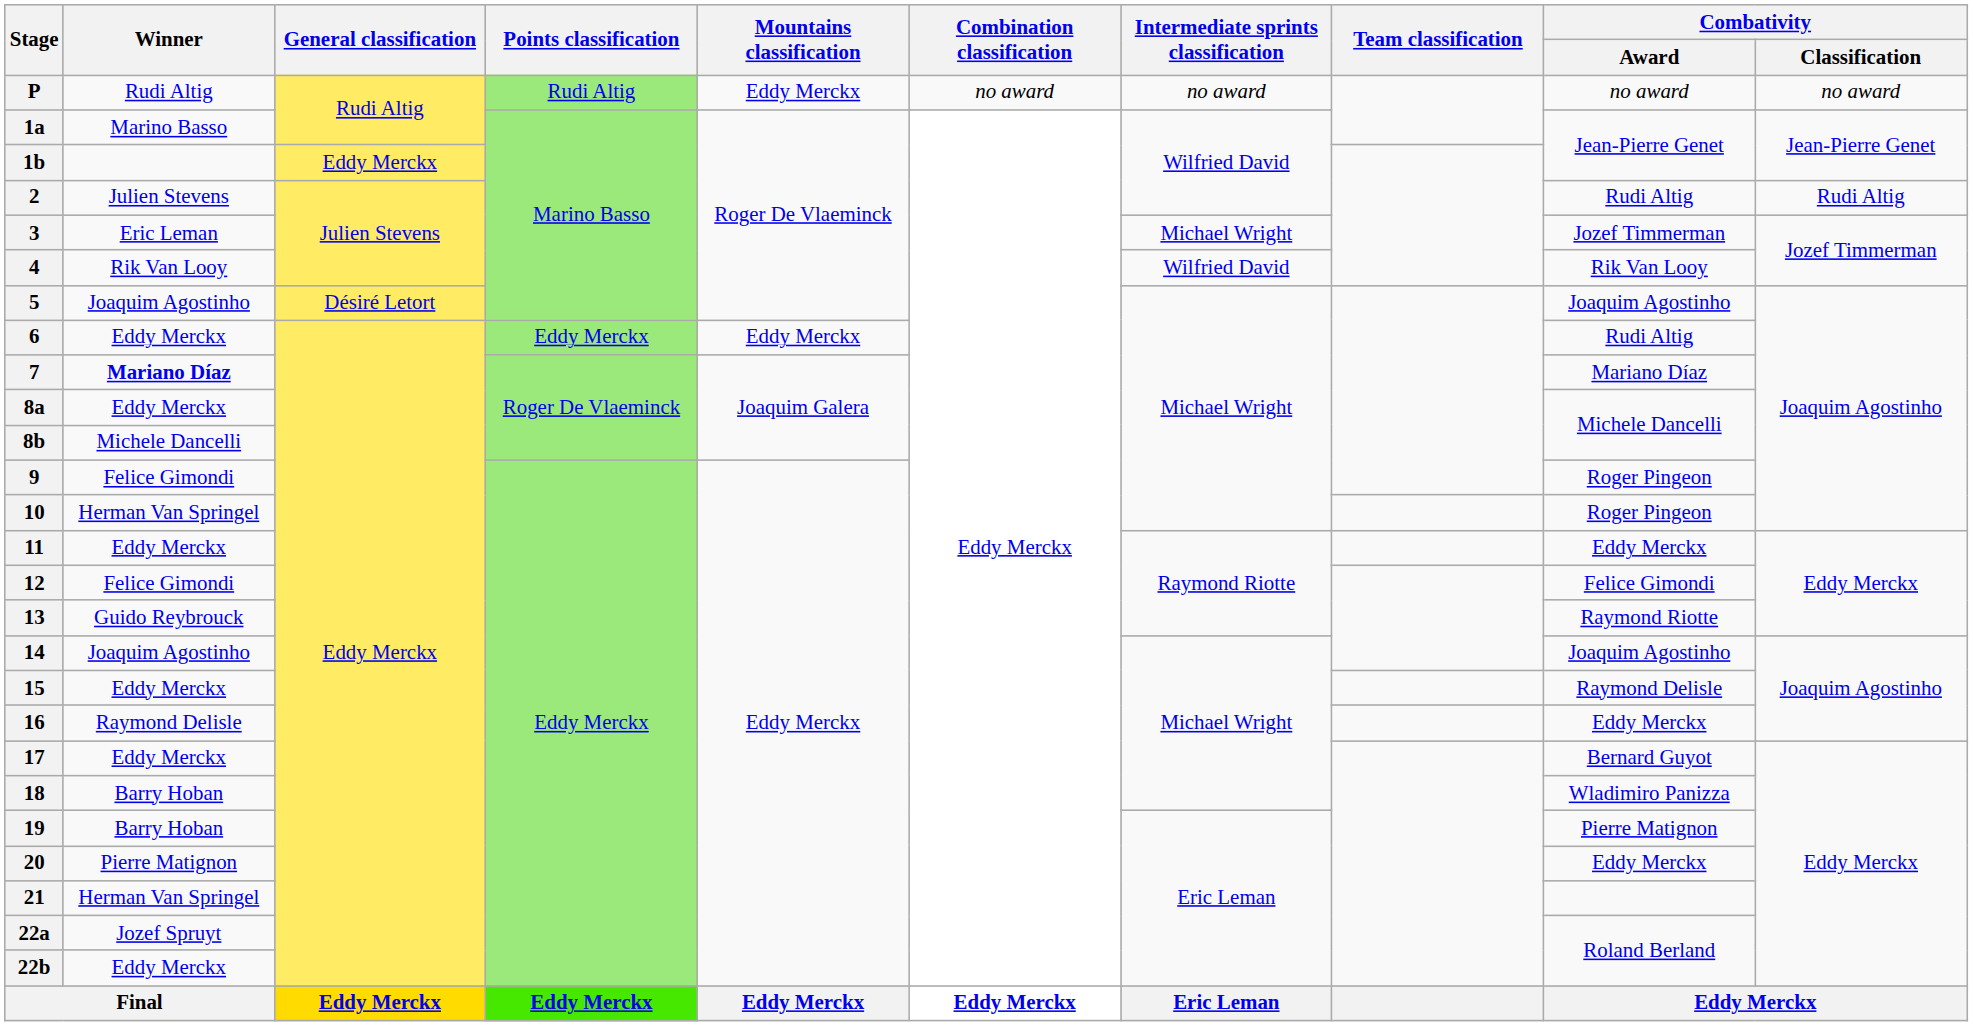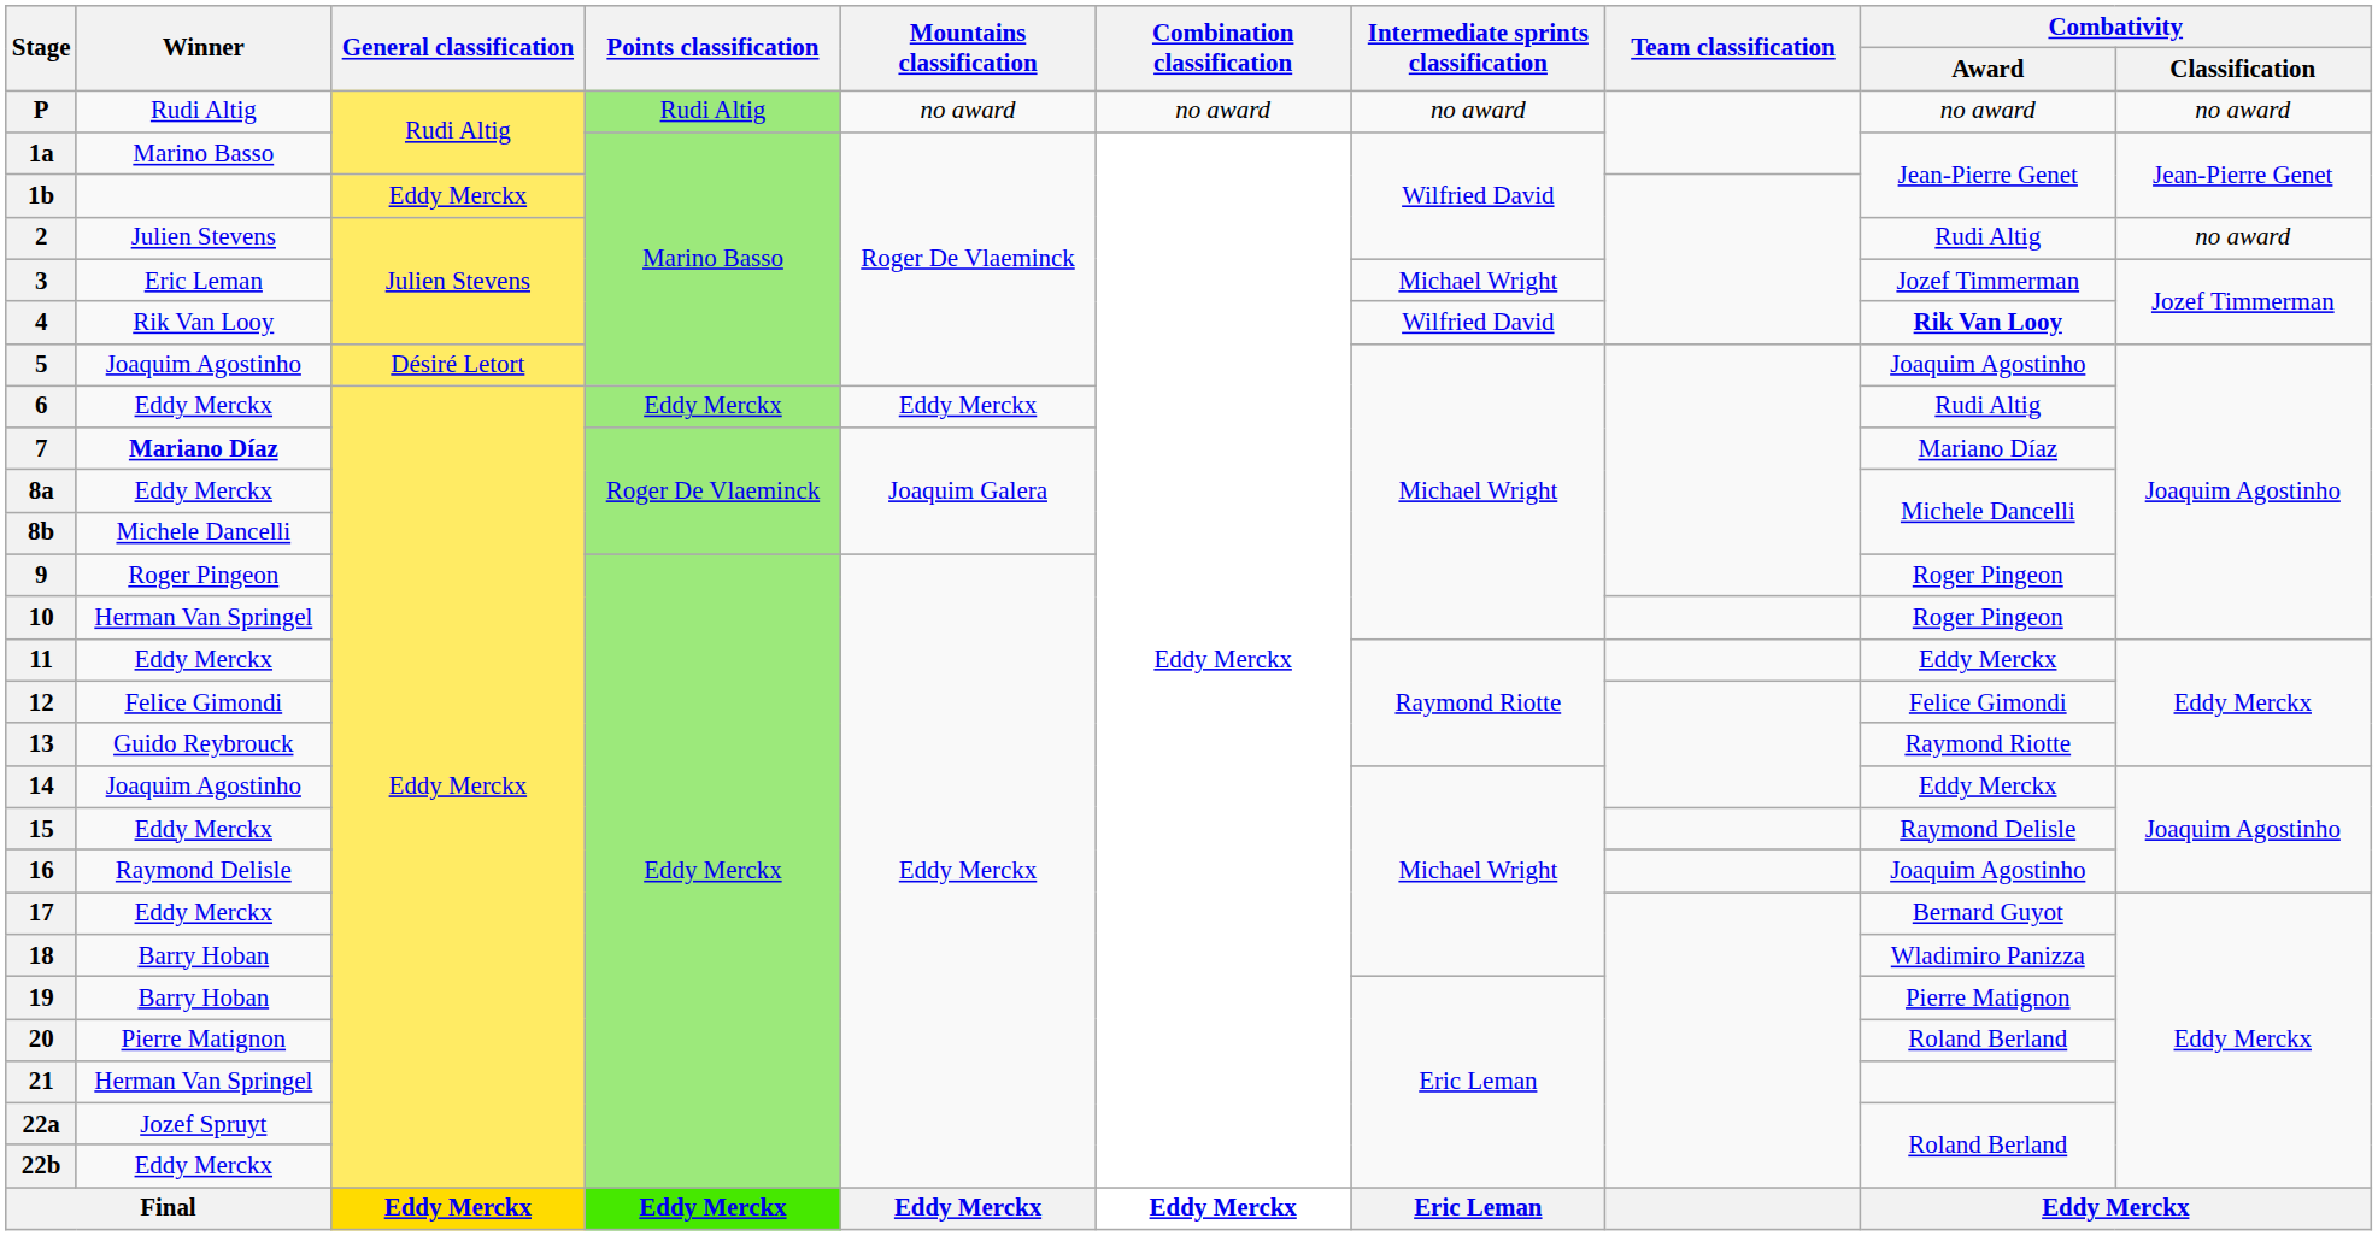P | Mountains classification: Eddy Merckx -> no award
2 | Combativity / Classification: Rudi Altig -> no award
4 | Combativity / Award: normal -> bold
9 | Winner: Felice Gimondi -> Roger Pingeon
14 | Combativity / Award: Joaquim Agostinho -> Eddy Merckx
16 | Combativity / Award: Eddy Merckx -> Joaquim Agostinho
20 | Combativity / Award: Eddy Merckx -> Roland Berland
